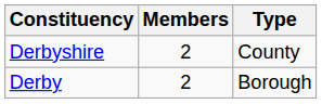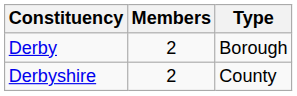rows swapped: Derby <-> Derbyshire
